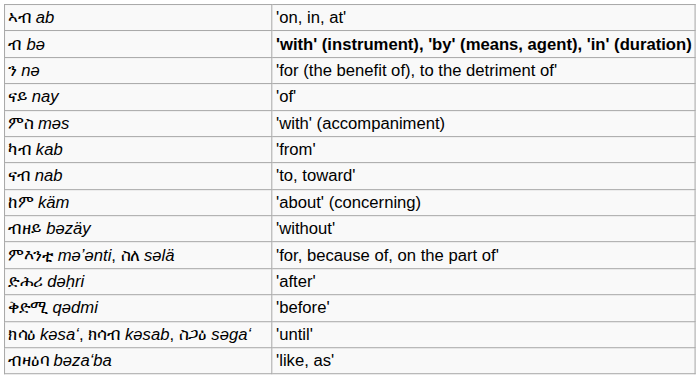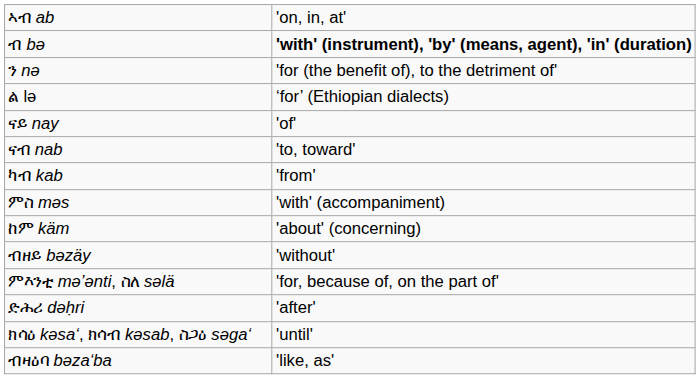+ row: ል lə | ‘for’ (Ethiopian dialects)
rows swapped: ምስ mǝs <-> ናብ nab
- row: ቅድሚ qǝdmi | 'before'
